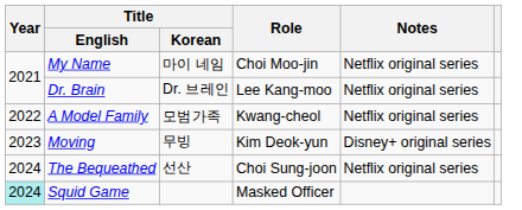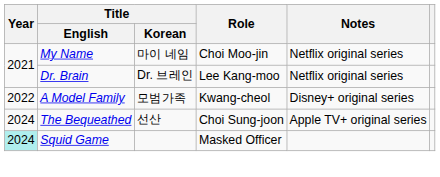A Model Family | Notes: Netflix original series -> Disney+ original series
- row: 2023 | Moving | 무빙 | Kim Deok-yun | Disney+ original series
The Bequeathed | Notes: Netflix original series -> Apple TV+ original series
